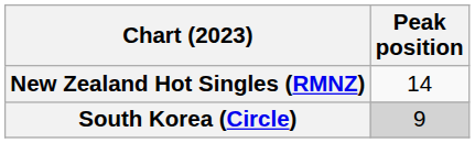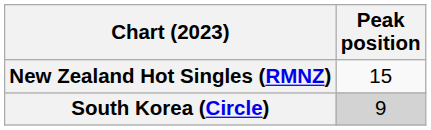New Zealand Hot Singles (RMNZ) | Peak position: 14 -> 15
